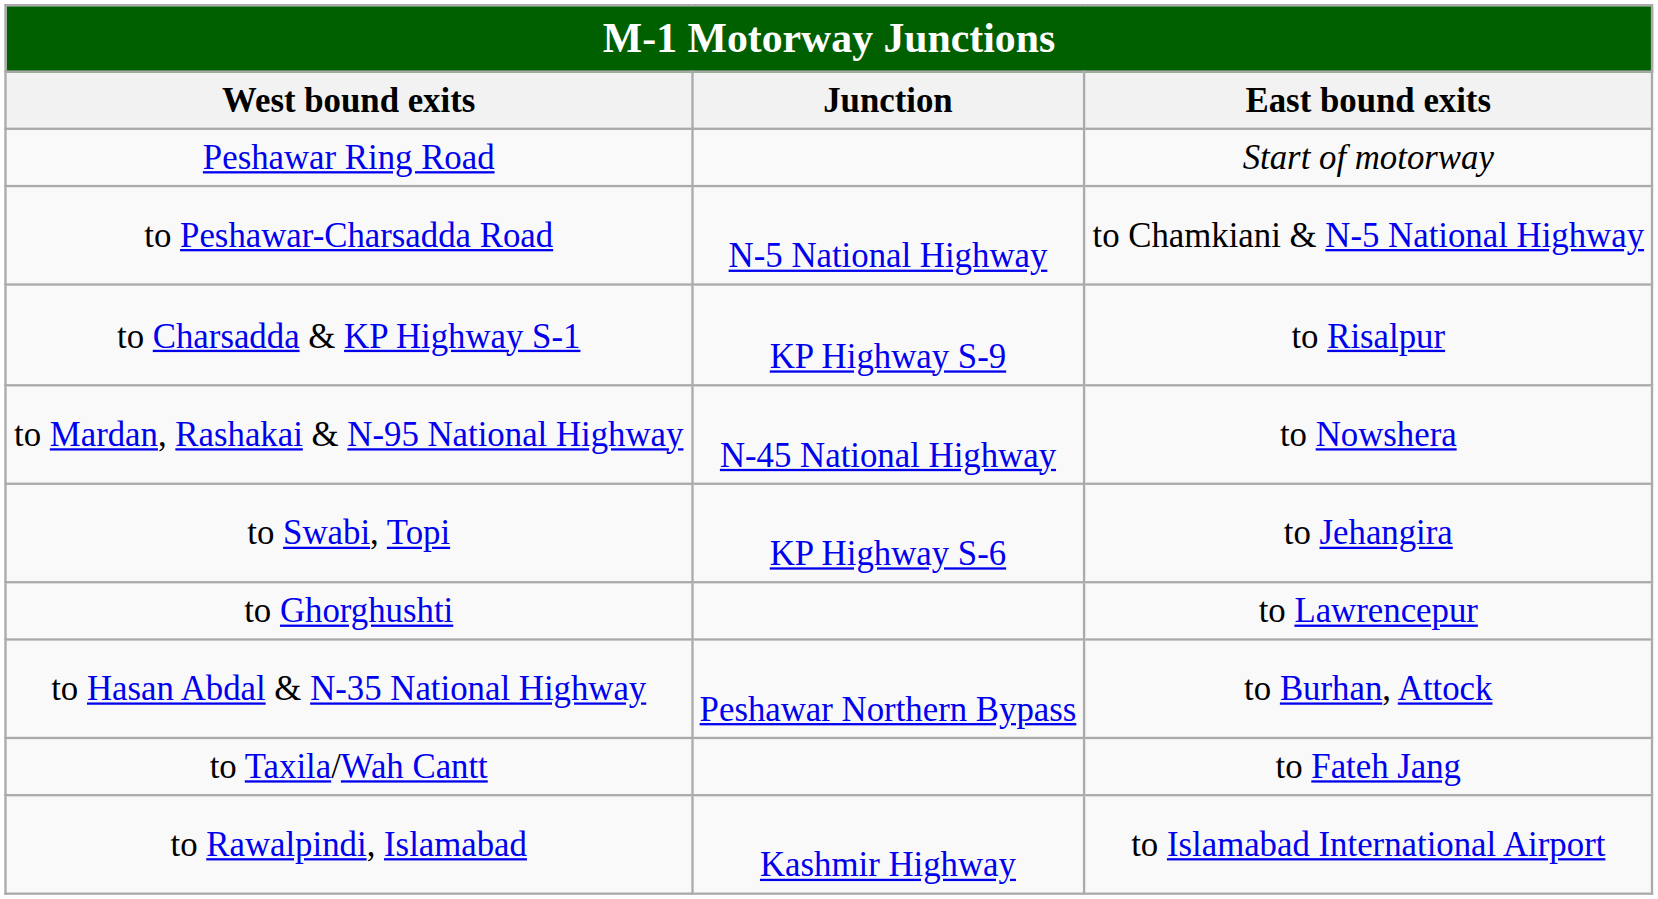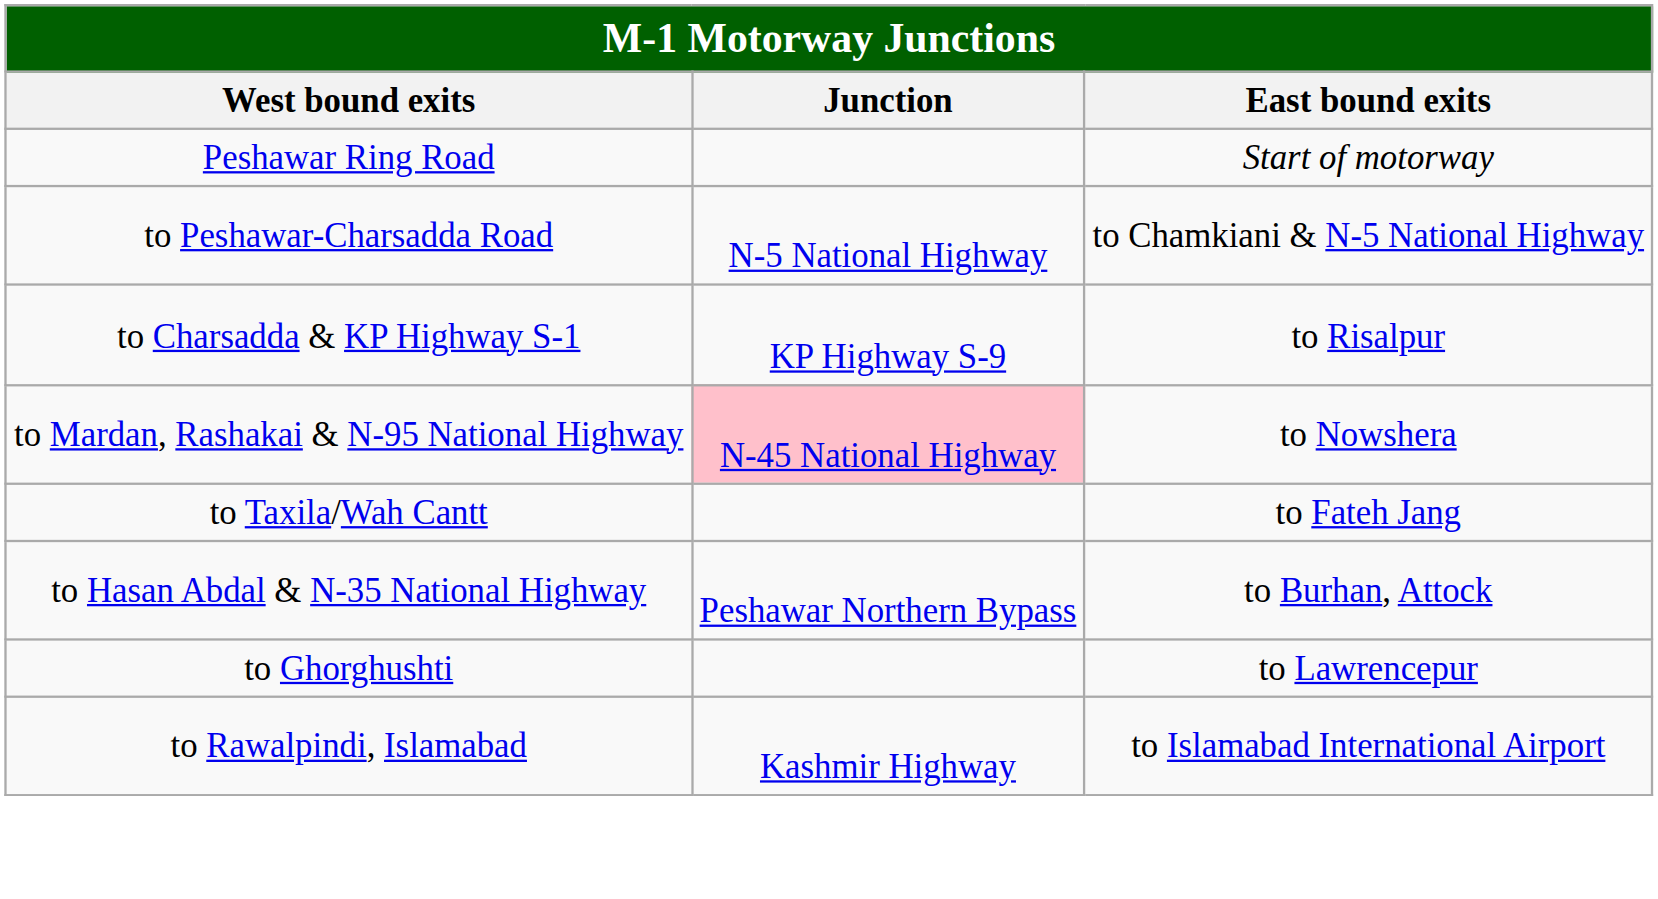to Mardan, Rashakai & N-95 National Highway | Junction: no background -> pink background
- row: to Swabi, Topi | KP Highway S-6 | to Jehangira
rows swapped: to Ghorghushti <-> to Taxila/Wah Cantt
